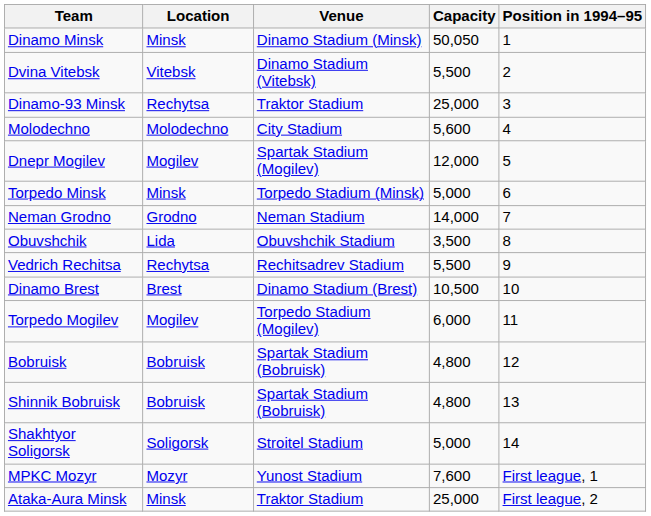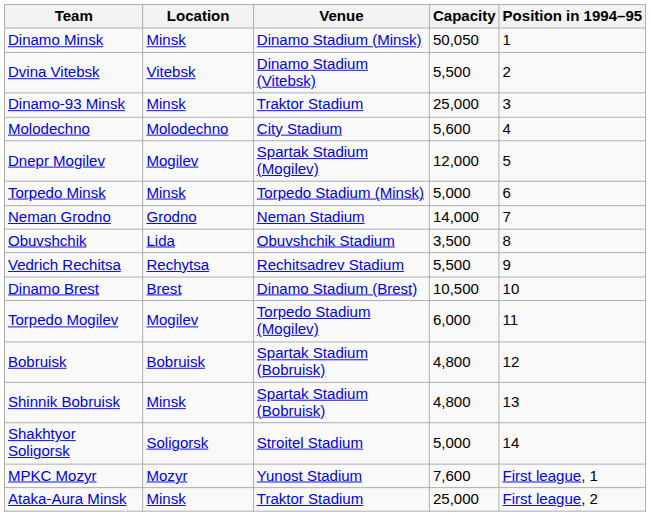Dinamo-93 Minsk | Location: Rechytsa -> Minsk
Shinnik Bobruisk | Location: Bobruisk -> Minsk
